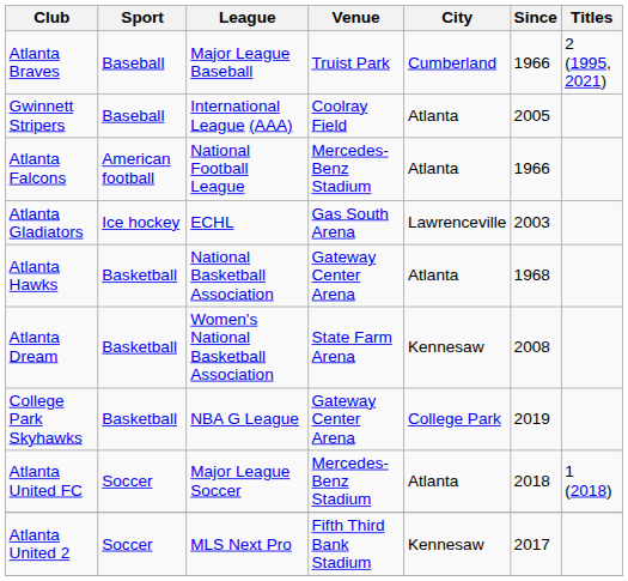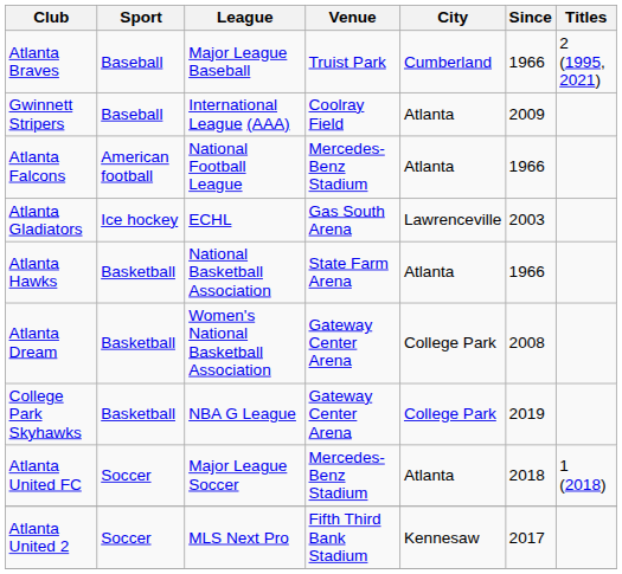Gwinnett Stripers | Since: 2005 -> 2009
Atlanta Hawks | Venue: Gateway Center Arena -> State Farm Arena
Atlanta Hawks | Since: 1968 -> 1966
Atlanta Dream | Venue: State Farm Arena -> Gateway Center Arena
Atlanta Dream | City: Kennesaw -> College Park
